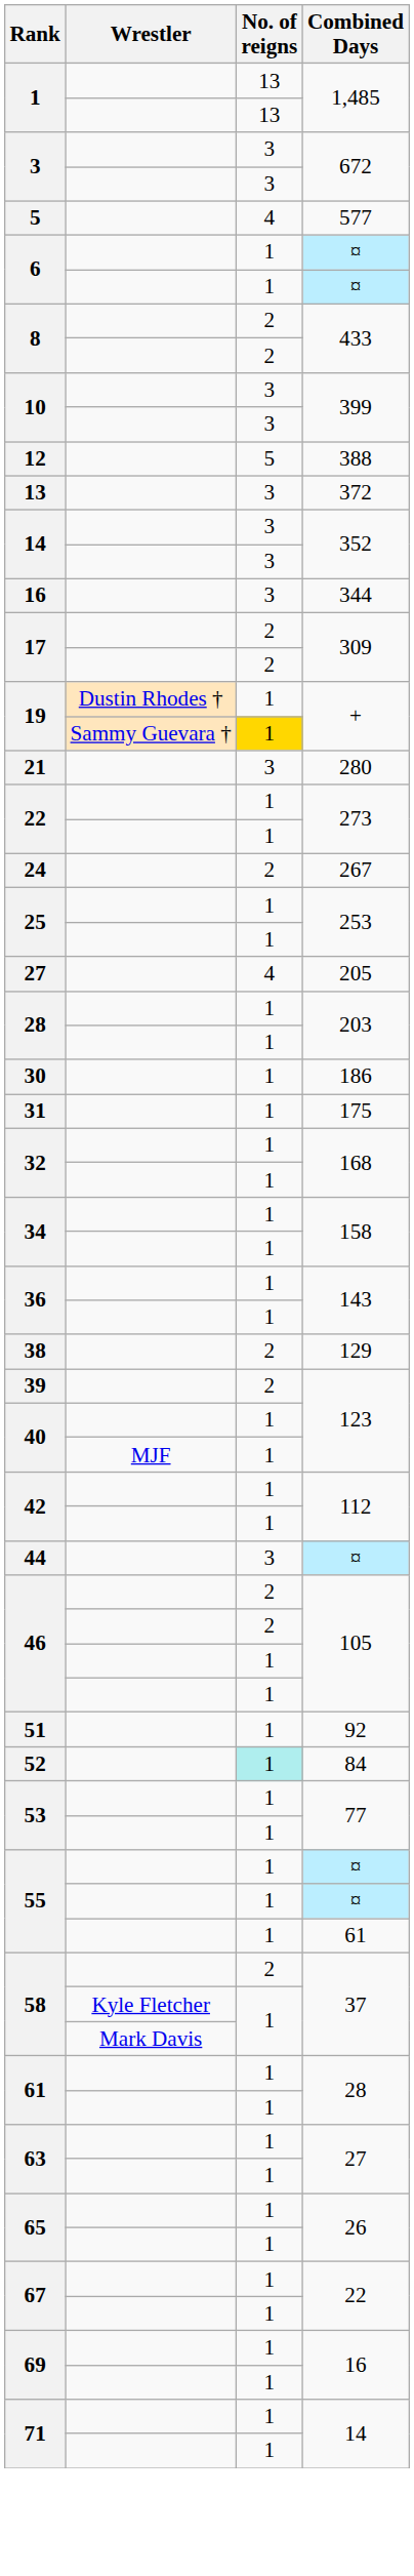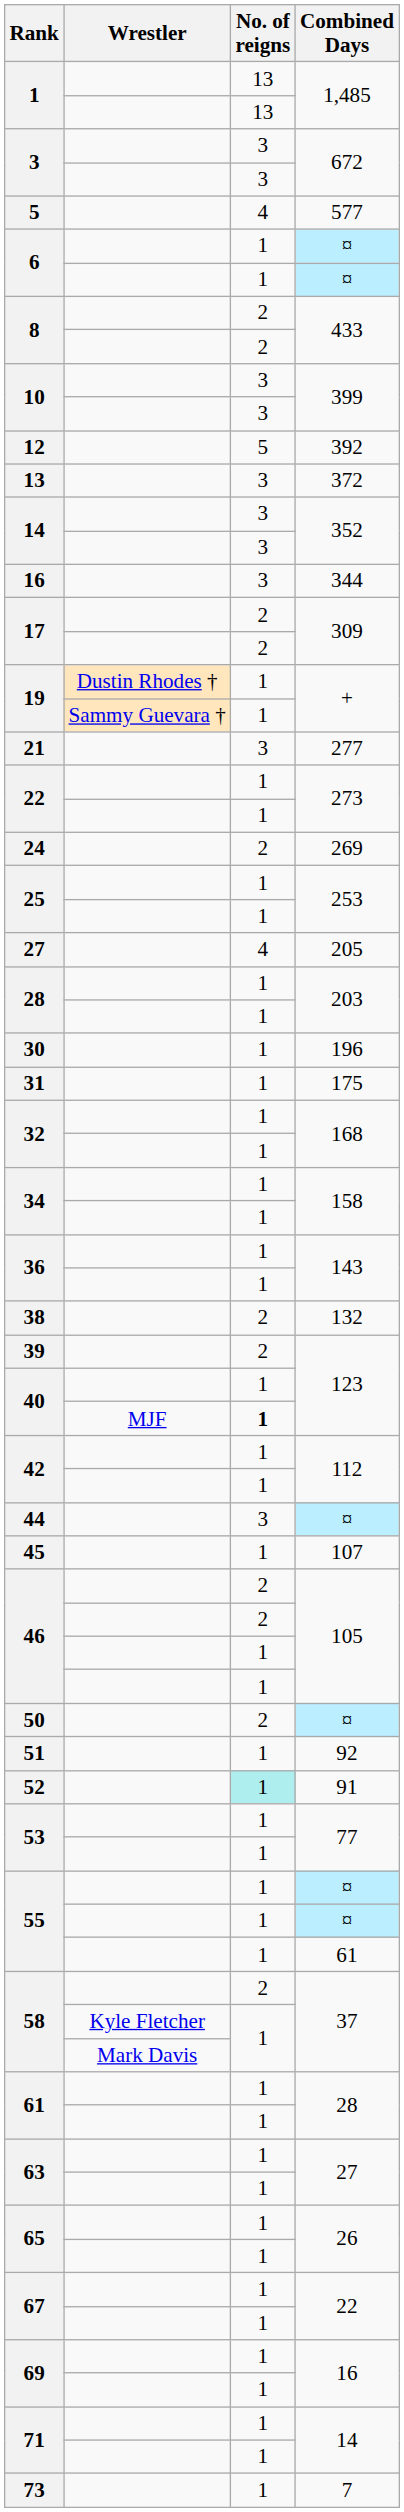12 | Combined Days: 388 -> 392
19 / Sammy Guevara † | No. of reigns: gold background -> no background
21 | Combined Days: 280 -> 277
24 | Combined Days: 267 -> 269
30 | Combined Days: 186 -> 196
38 | Combined Days: 129 -> 132
40 / MJF | No. of reigns: normal -> bold
+ row: 45 | 1 | 107
+ row: 50 | 2 | ¤
52 | Combined Days: 84 -> 91
+ row: 73 | 1 | 7
